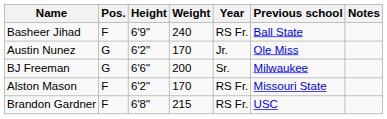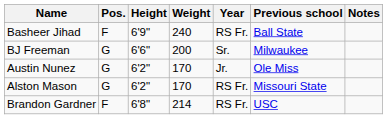rows swapped: Austin Nunez <-> BJ Freeman
Alston Mason | Pos.: F -> G
Brandon Gardner | Weight: 215 -> 214
